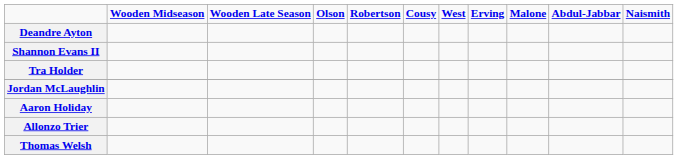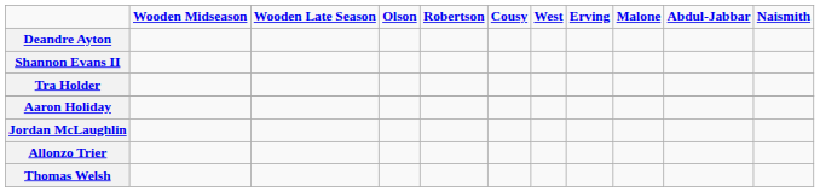rows swapped: Aaron Holiday <-> Jordan McLaughlin
